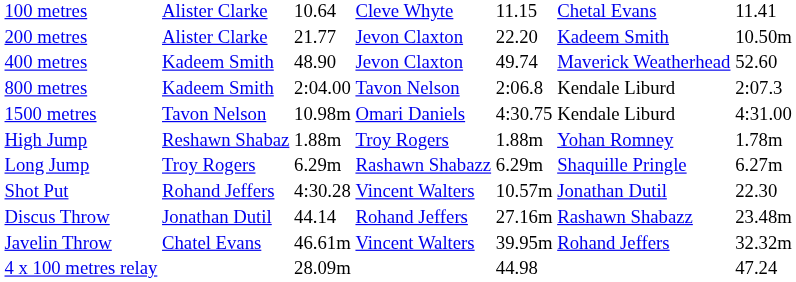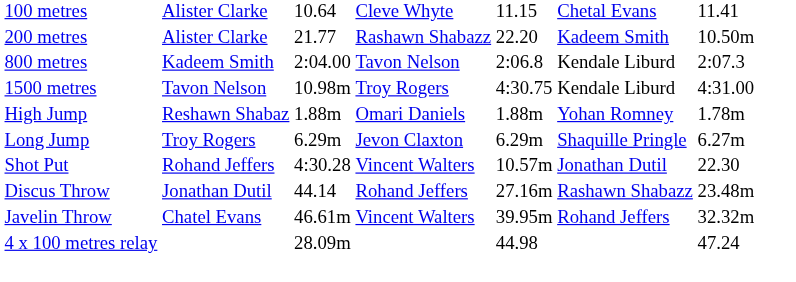200 metres | column 4: Jevon Claxton -> Rashawn Shabazz
- row: 400 metres | Kadeem Smith | 48.90 | Jevon Claxton | 49.74 | Maverick Weatherhead | 52.60
1500 metres | column 4: Omari Daniels -> Troy Rogers
High Jump | column 4: Troy Rogers -> Omari Daniels
Long Jump | column 4: Rashawn Shabazz -> Jevon Claxton
